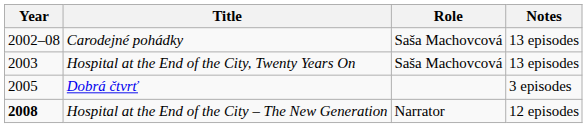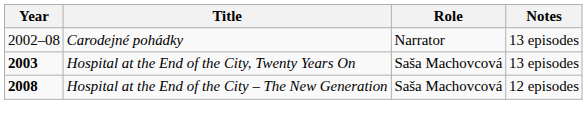Carodejné pohádky | Role: Saša Machovcová -> Narrator
Hospital at the End of the City, Twenty Years On | Year: normal -> bold
- row: 2005 | Dobrá čtvrť | 3 episodes
Hospital at the End of the City – The New Generation | Role: Narrator -> Saša Machovcová
